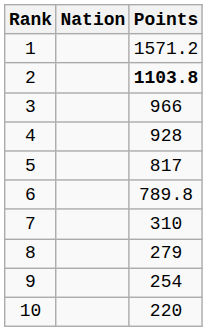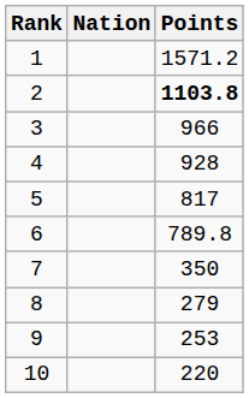7 | Points: 310 -> 350
9 | Points: 254 -> 253
